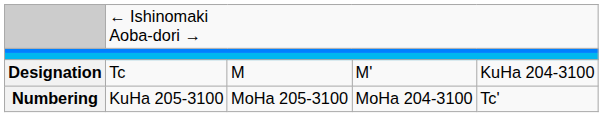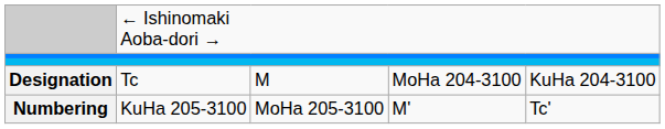Designation | column 4: M' -> MoHa 204-3100
Numbering | column 4: MoHa 204-3100 -> M'
